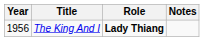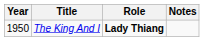The King And I | Year: 1956 -> 1950
